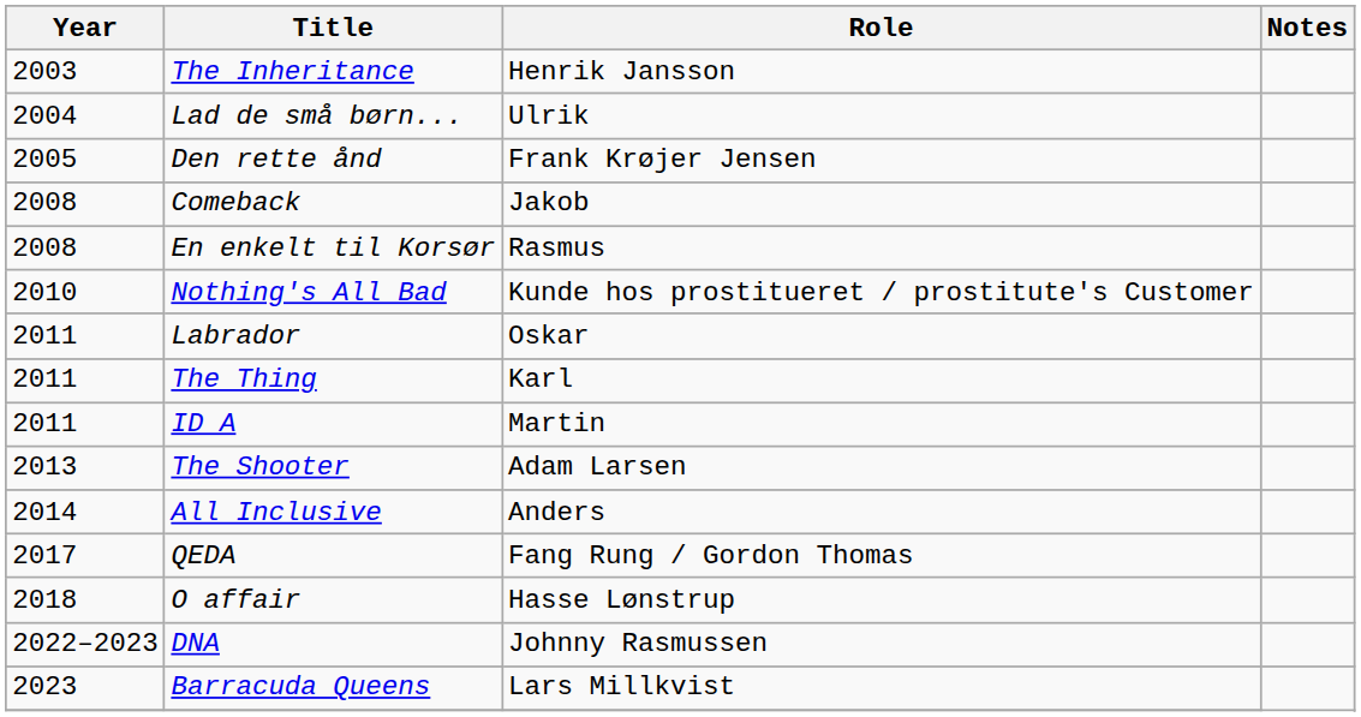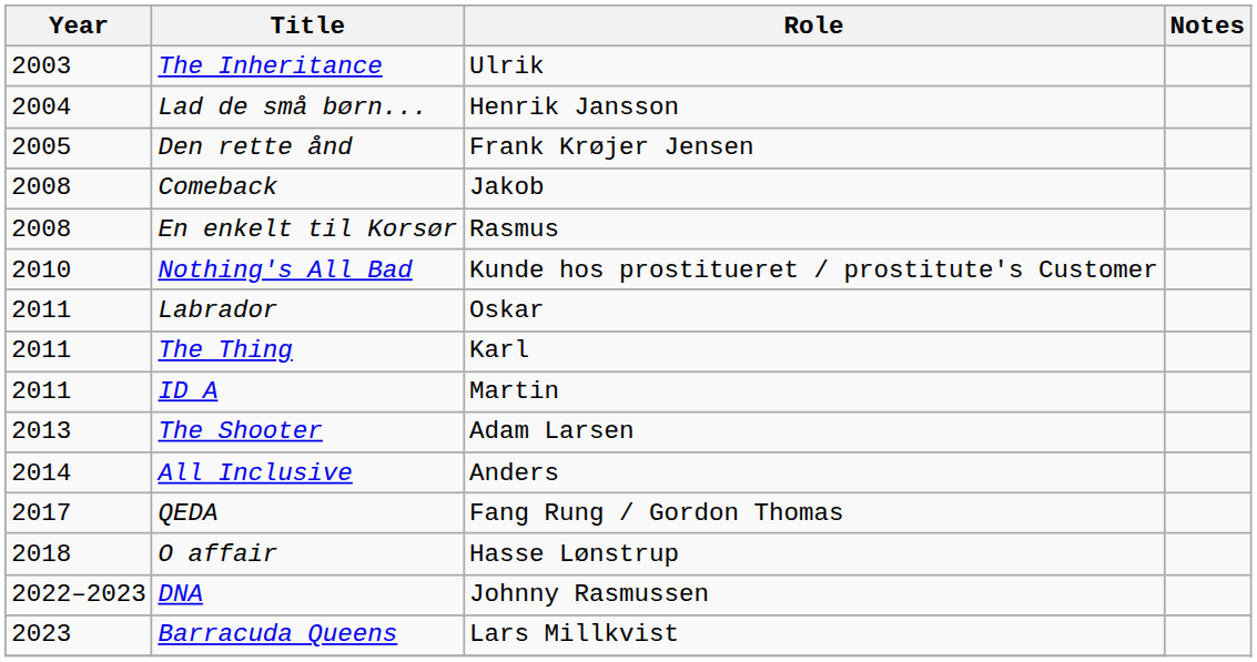The Inheritance | Role: Henrik Jansson -> Ulrik
Lad de små børn... | Role: Ulrik -> Henrik Jansson
